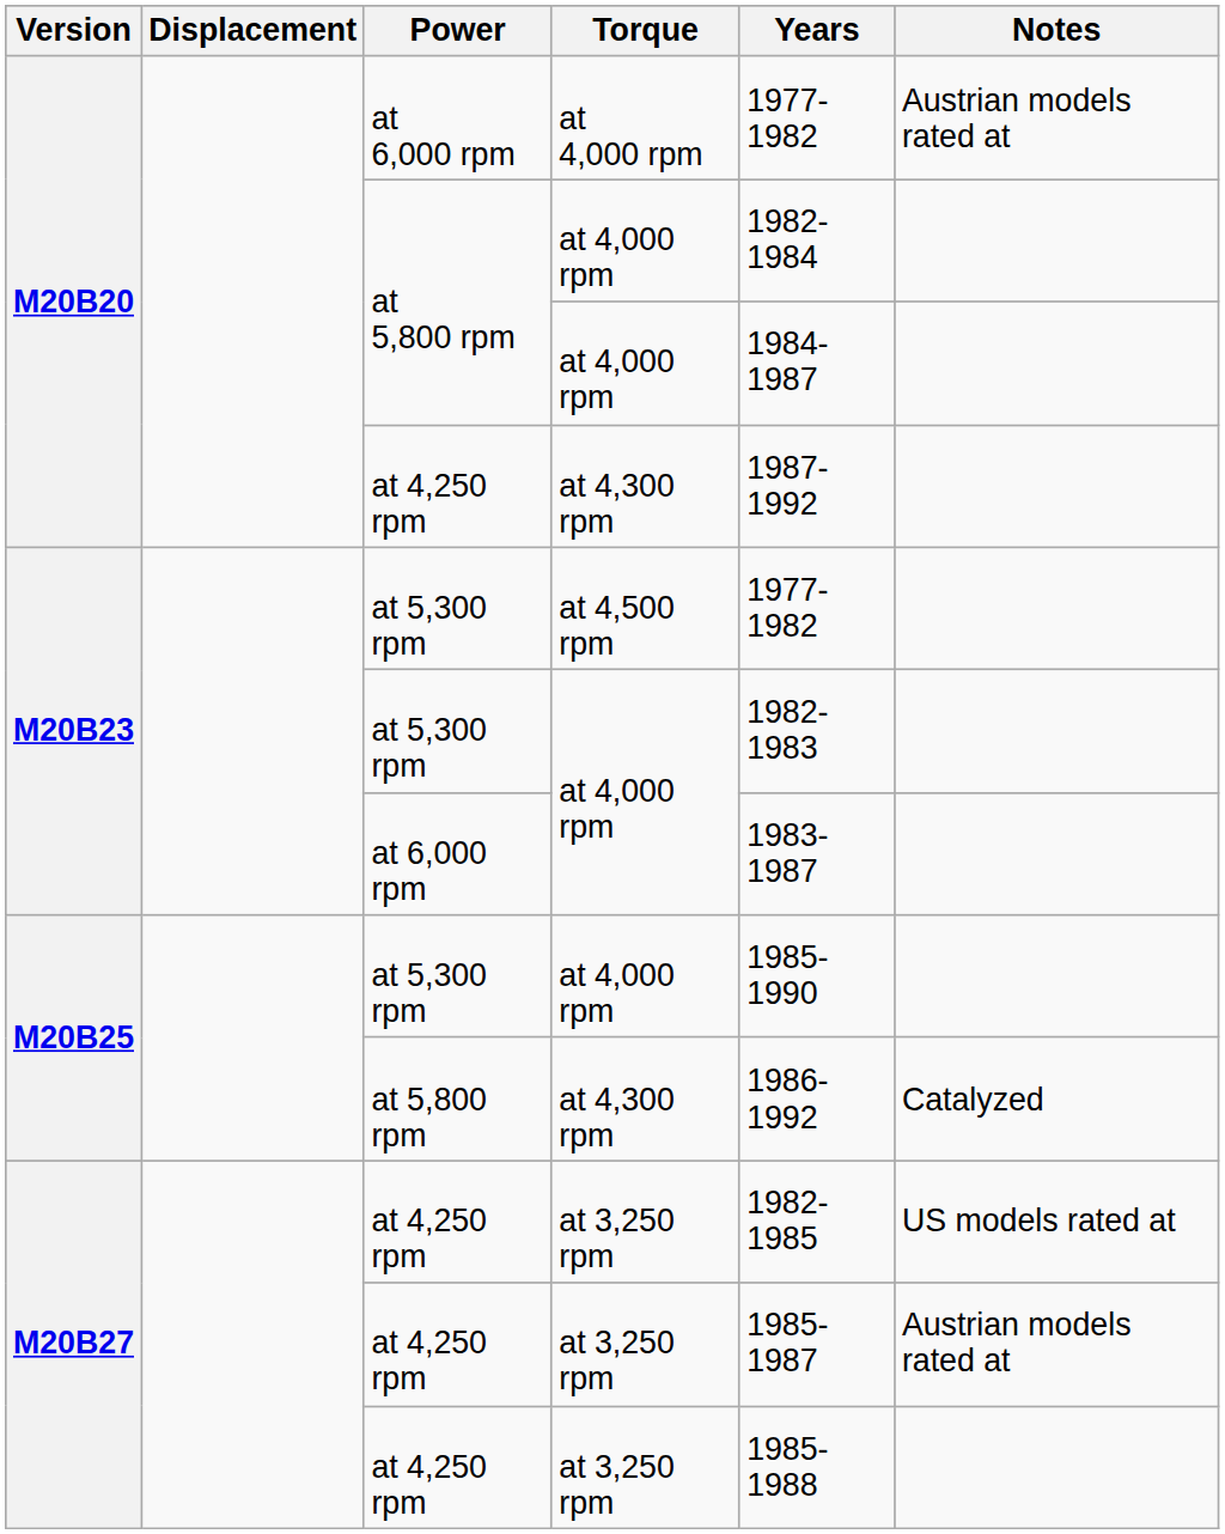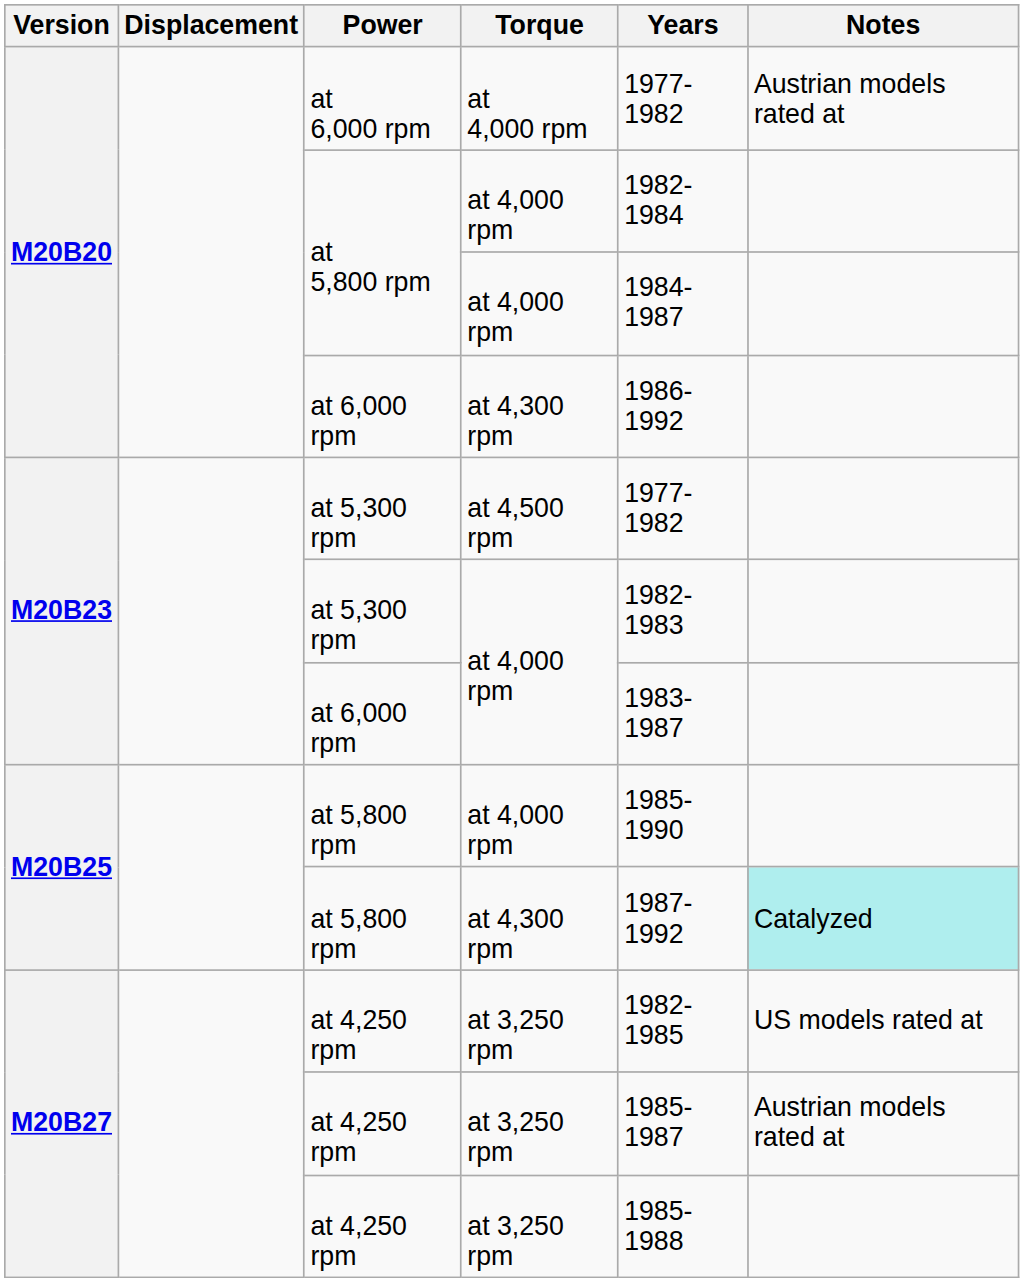M20B20 / at 4,300 rpm | Power: at 4,250 rpm -> at 6,000 rpm
M20B20 / at 4,300 rpm | Years: 1987-1992 -> 1986-1992
M20B25 / at 4,000 rpm | Power: at 5,300 rpm -> at 5,800 rpm
M20B25 / at 4,300 rpm | Years: 1986-1992 -> 1987-1992
M20B25 / at 4,300 rpm | Notes: no background -> paleturquoise background
